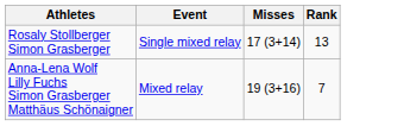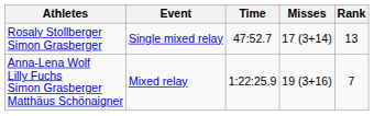+ column: Time | 47:52.7 | 1:22:25.9
